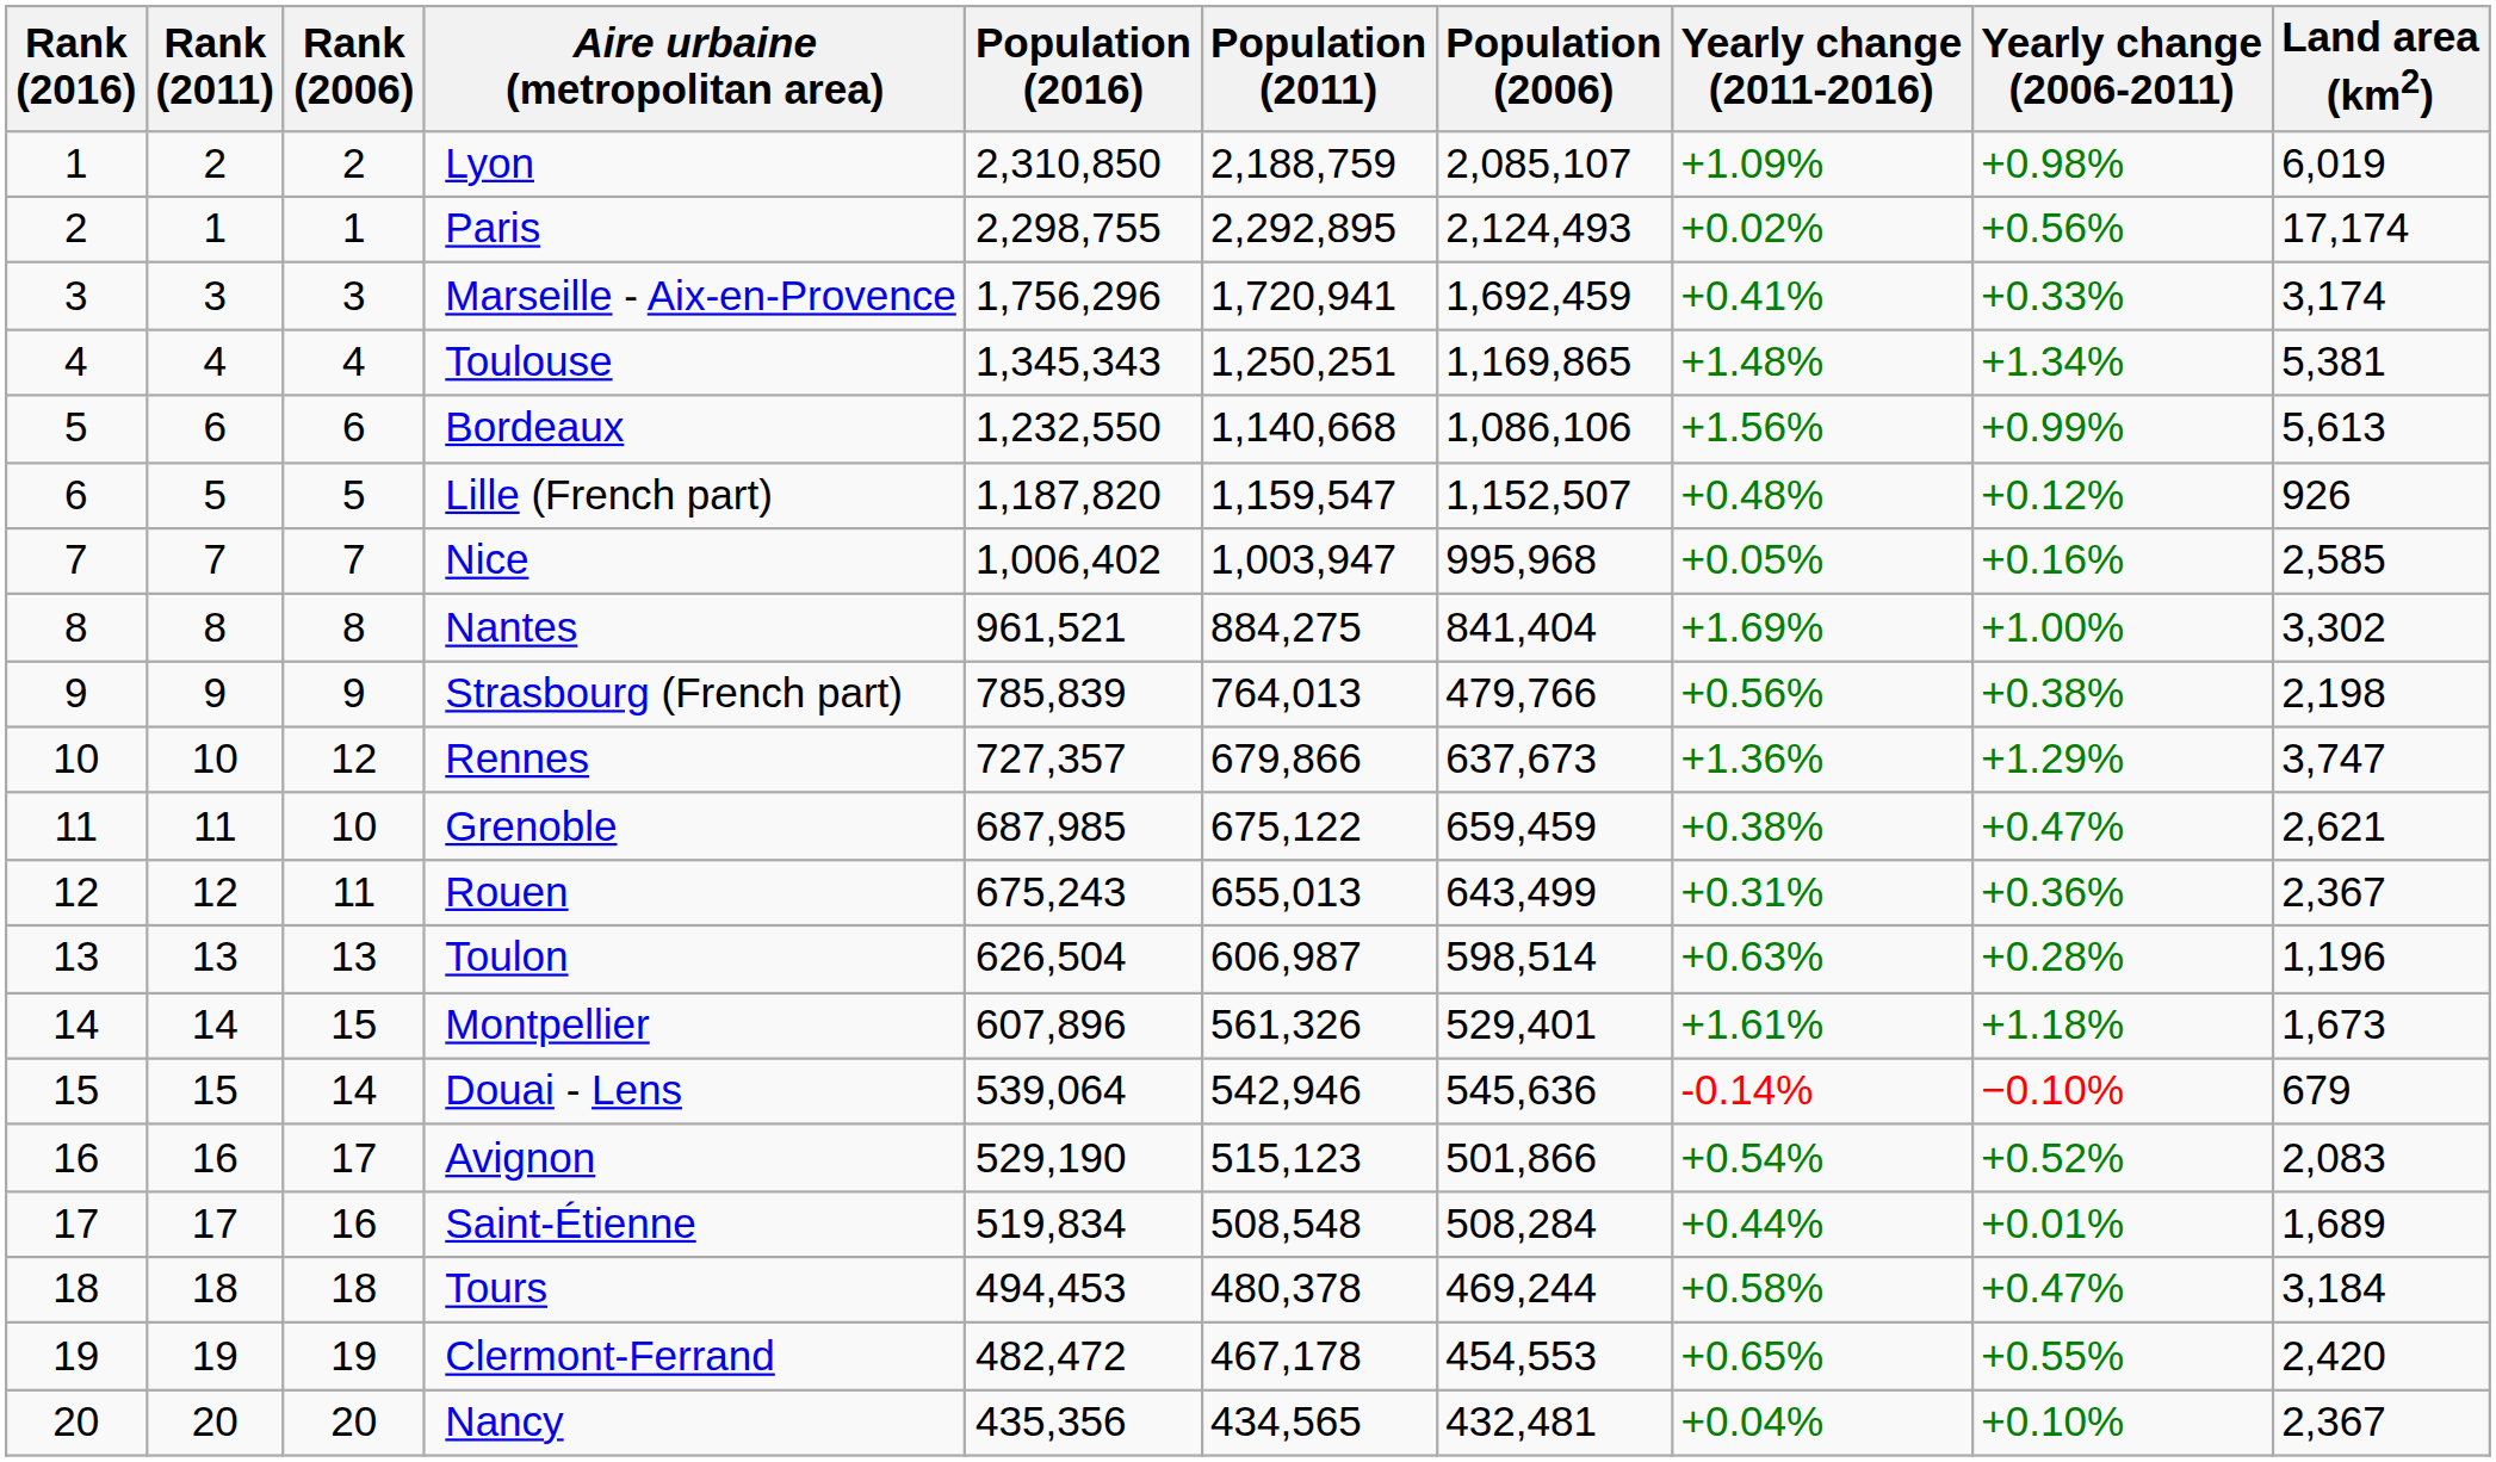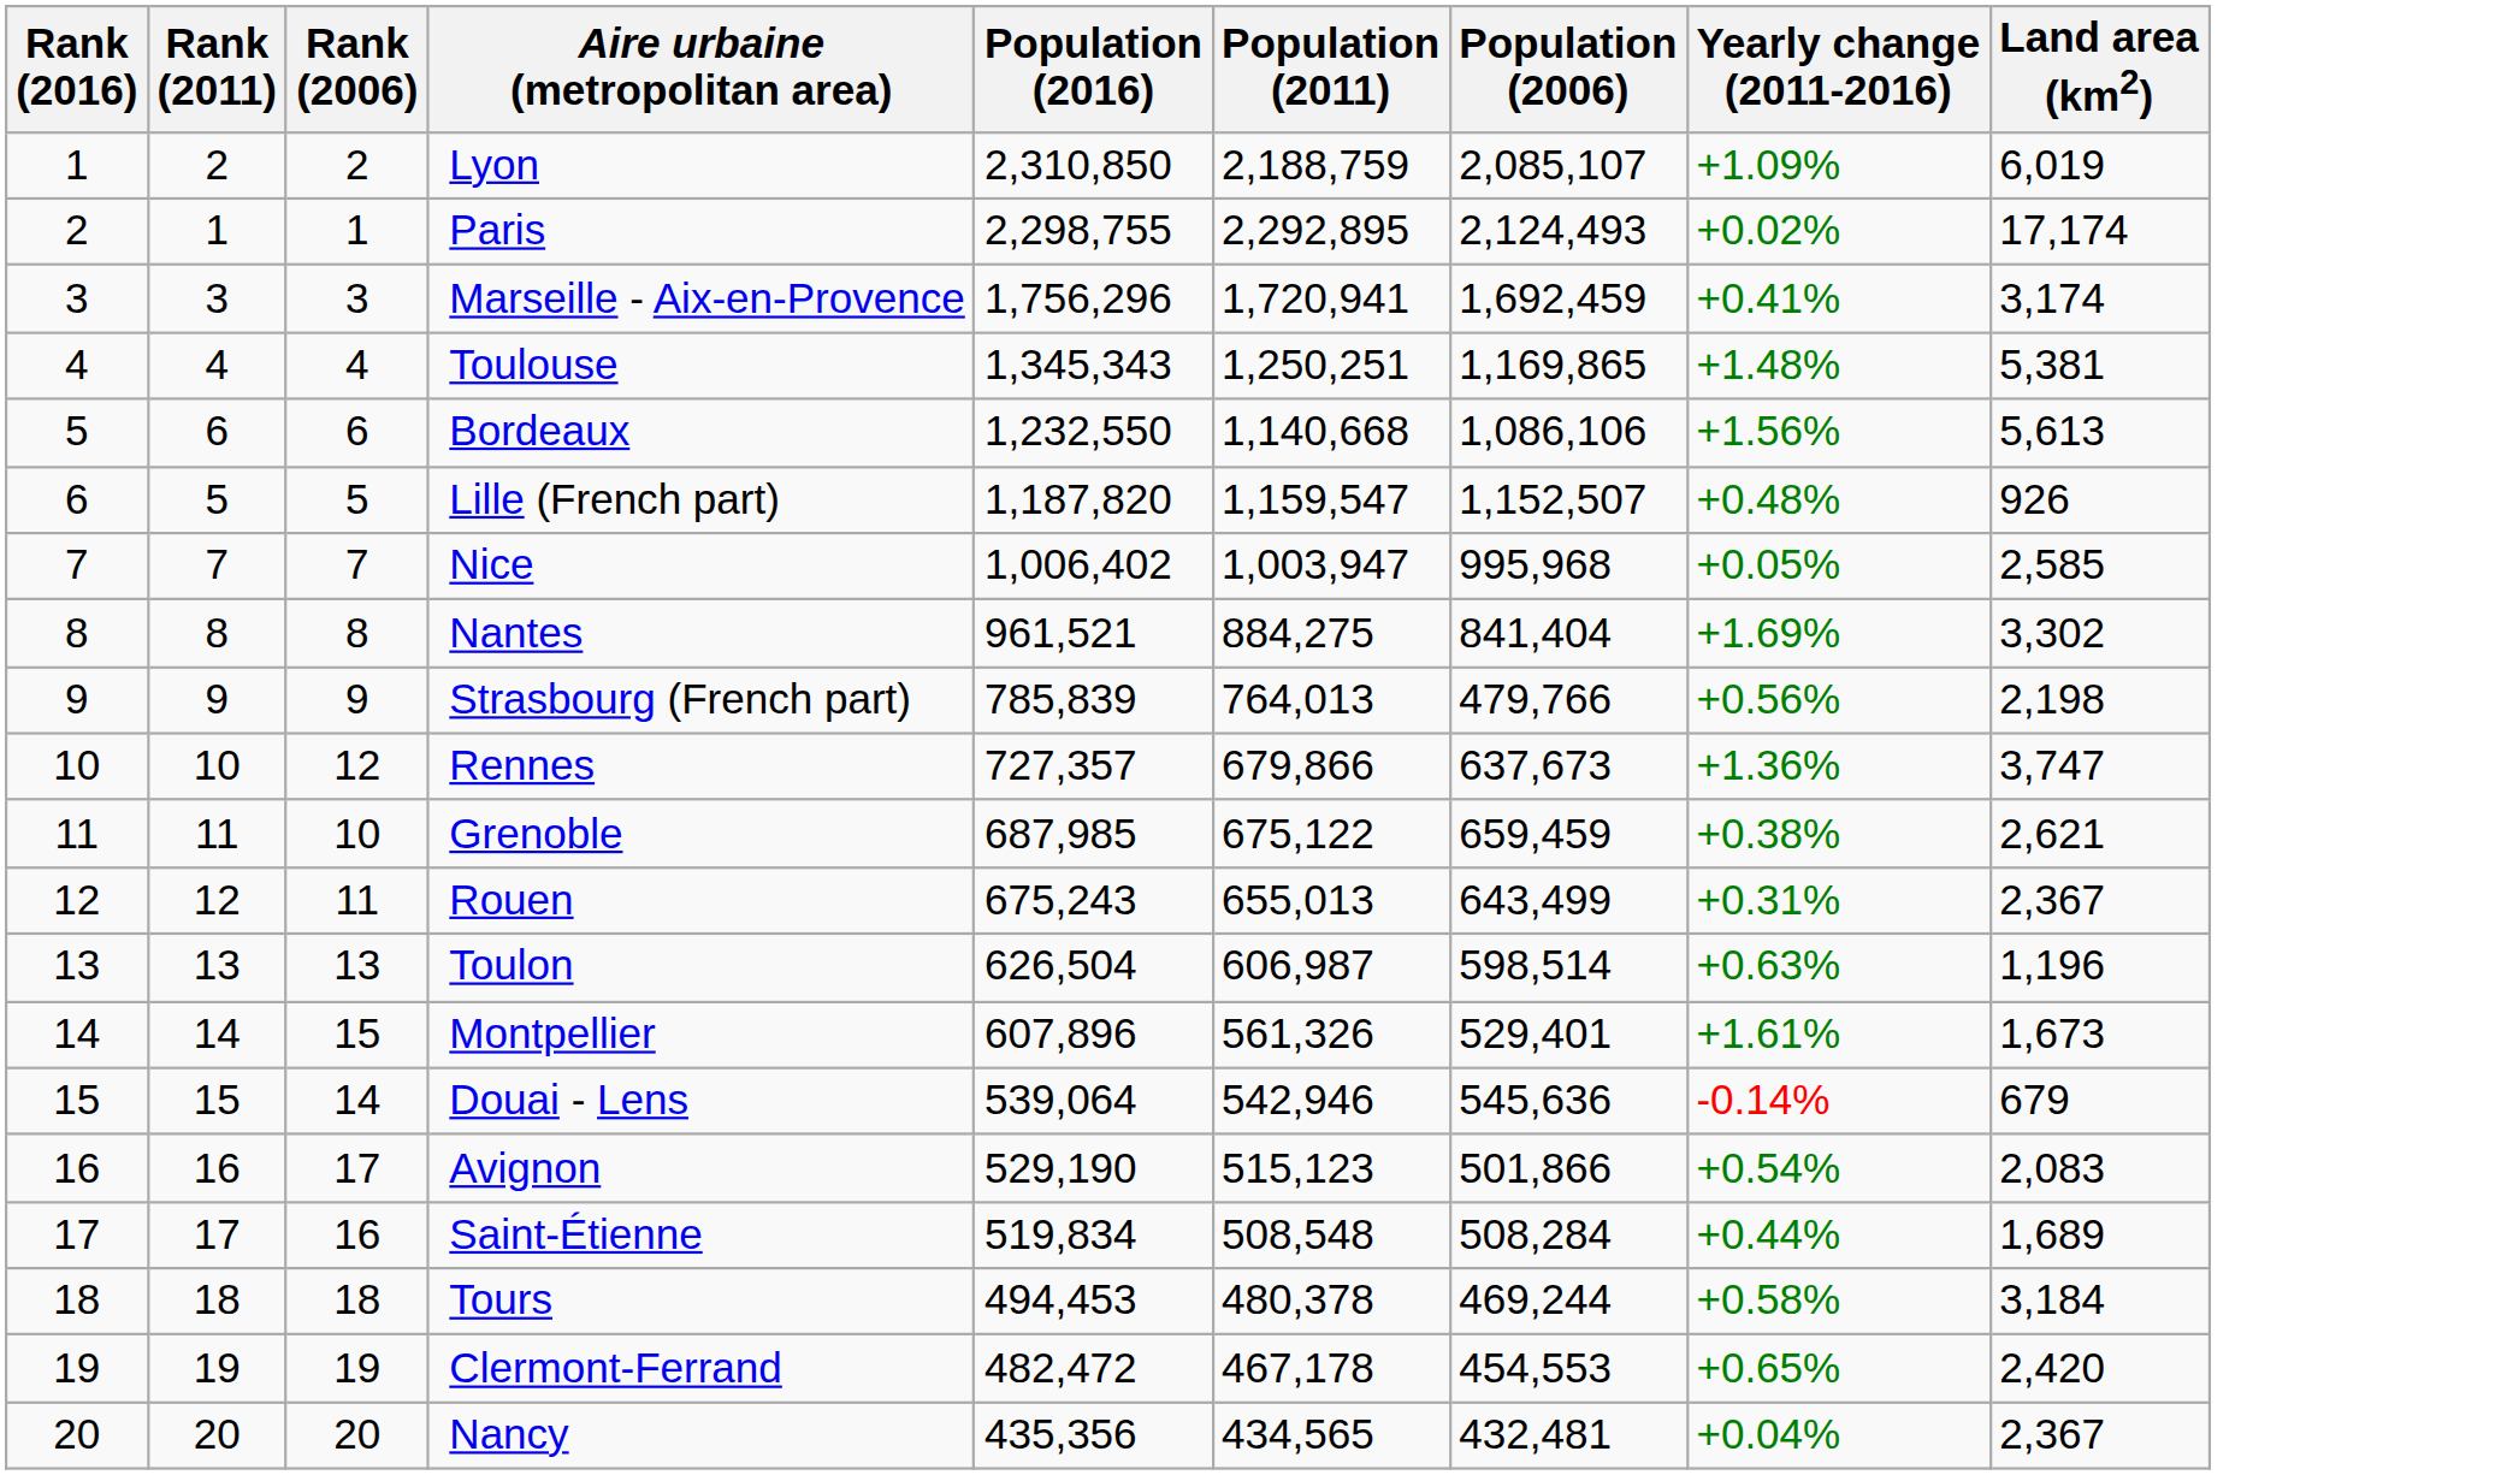- column: Yearly change (2006-2011) | +0.98% | +0.56% | +0.33% | +1.34% | +0.99% | +0.12% | +0.16% | +1.00% | +0.38% | +1.29% | +0.47% | +0.36% | +0.28% | +1.18% | −0.10% | +0.52% | +0.01% | +0.47% | +0.55% | +0.10%
